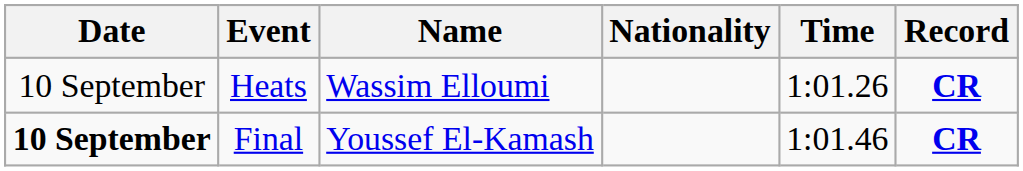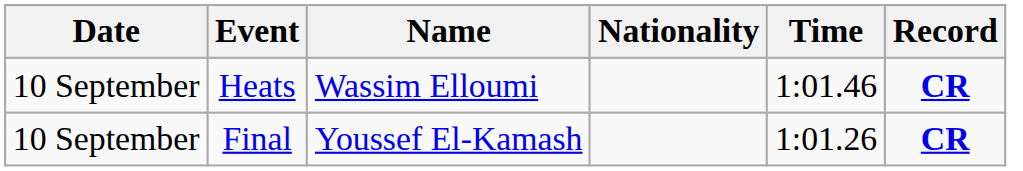Heats | Time: 1:01.26 -> 1:01.46
Final | Date: bold -> normal
Final | Time: 1:01.46 -> 1:01.26
